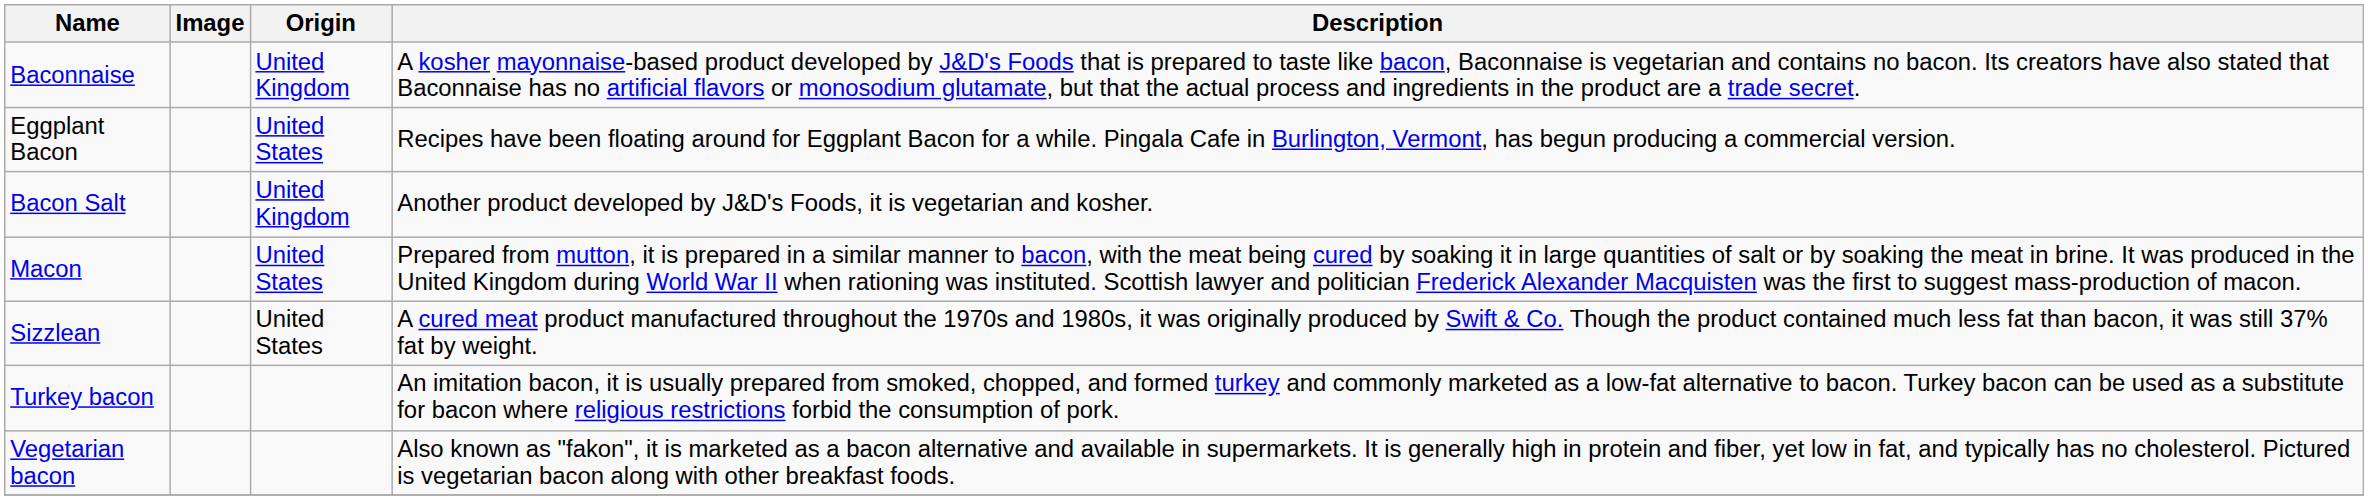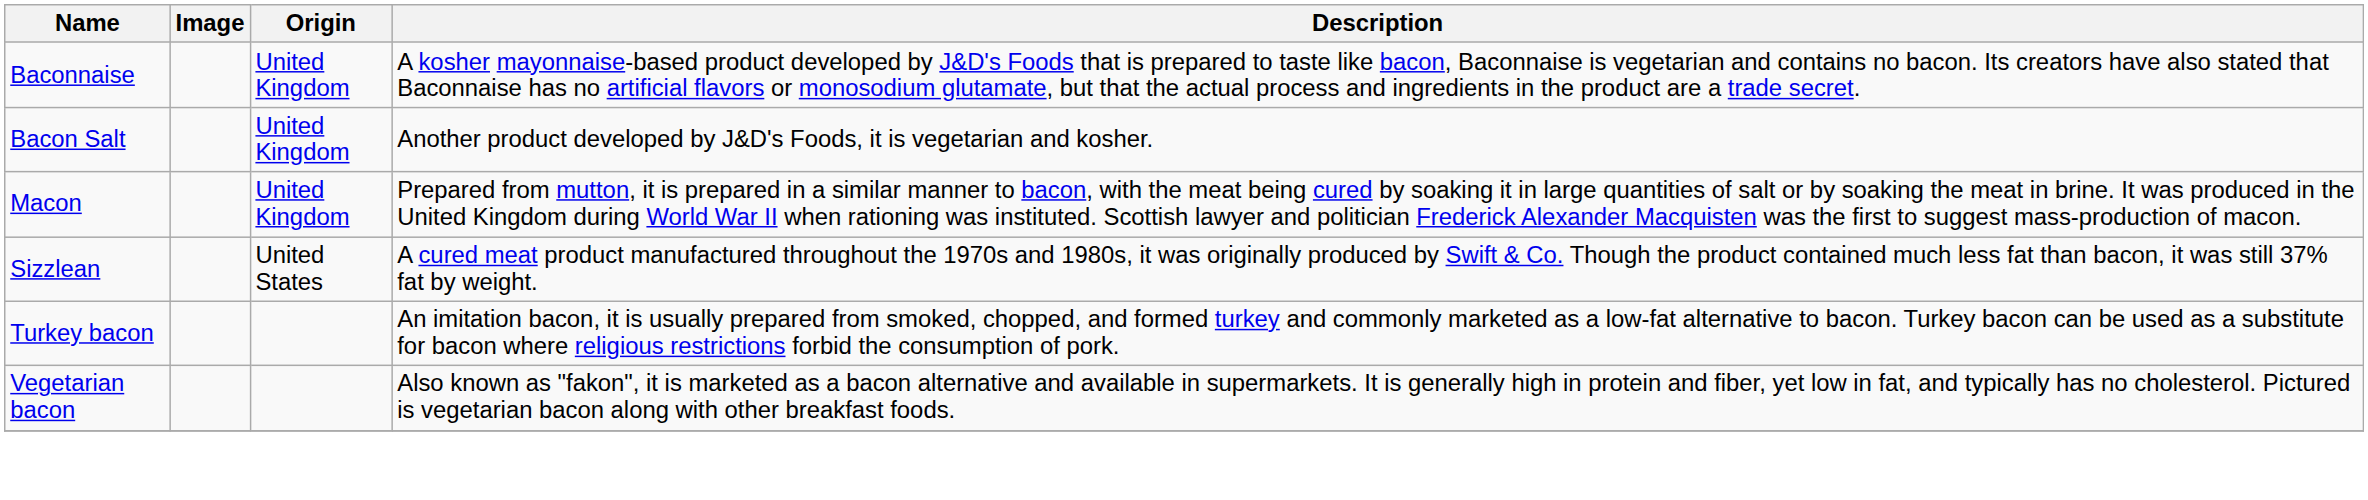- row: Eggplant Bacon | United States | Recipes have been floating around for Eggplant Bacon for a while. Pingala Cafe in Burlington, Vermont, has begun producing a commercial version.
Macon | Origin: United States -> United Kingdom
